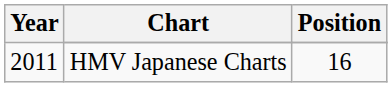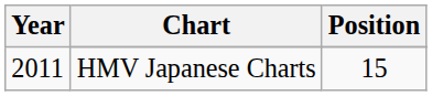HMV Japanese Charts | Position: 16 -> 15
